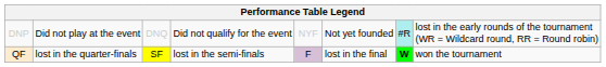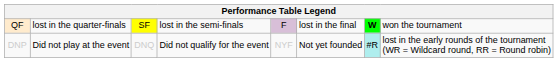rows swapped: DNP <-> QF
